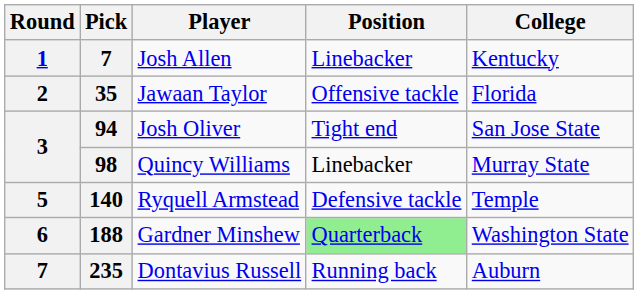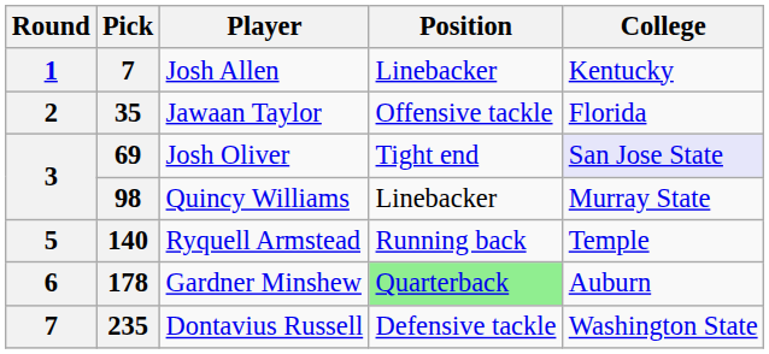Josh Oliver | Pick: 94 -> 69
Josh Oliver | College: no background -> lavender background
Ryquell Armstead | Position: Defensive tackle -> Running back
Gardner Minshew | Pick: 188 -> 178
Gardner Minshew | College: Washington State -> Auburn
Dontavius Russell | Position: Running back -> Defensive tackle
Dontavius Russell | College: Auburn -> Washington State
